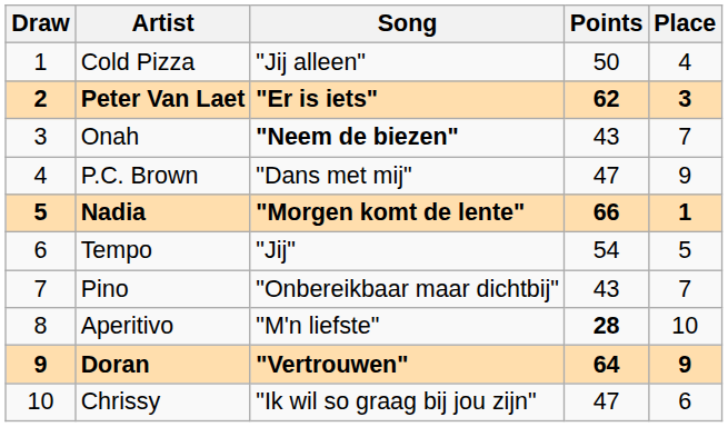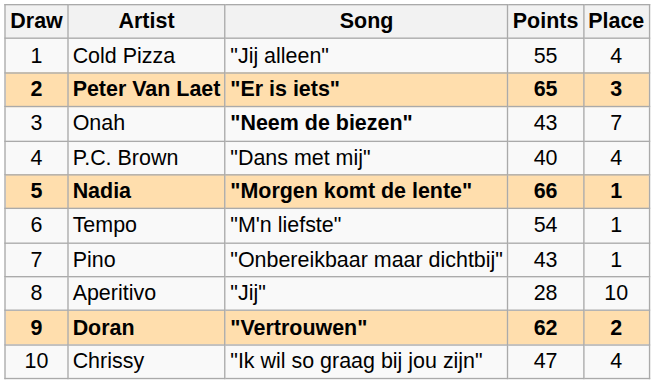Cold Pizza | Points: 50 -> 55
Peter Van Laet | Points: 62 -> 65
P.C. Brown | Points: 47 -> 40
P.C. Brown | Place: 9 -> 4
Tempo | Song: "Jij" -> "M'n liefste"
Tempo | Place: 5 -> 1
Pino | Place: 7 -> 1
Aperitivo | Song: "M'n liefste" -> "Jij"
Aperitivo | Points: bold -> normal
Doran | Points: 64 -> 62
Doran | Place: 9 -> 2
Chrissy | Place: 6 -> 4
